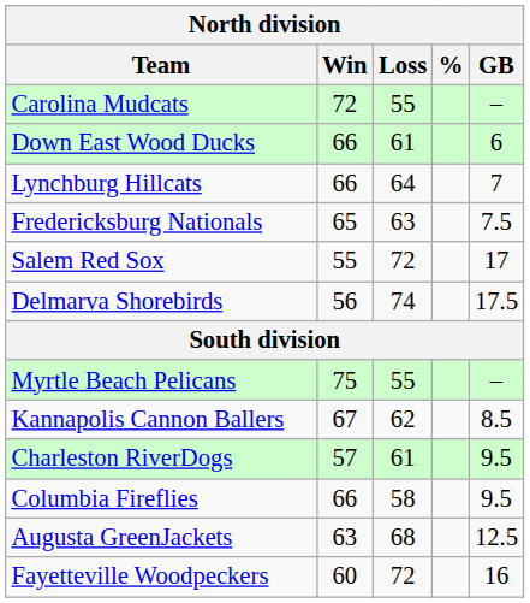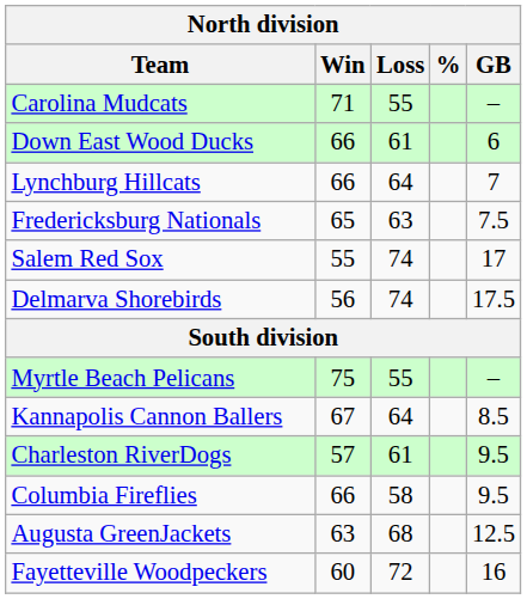Carolina Mudcats | Win: 72 -> 71
Salem Red Sox | Loss: 72 -> 74
Kannapolis Cannon Ballers | Loss: 62 -> 64
